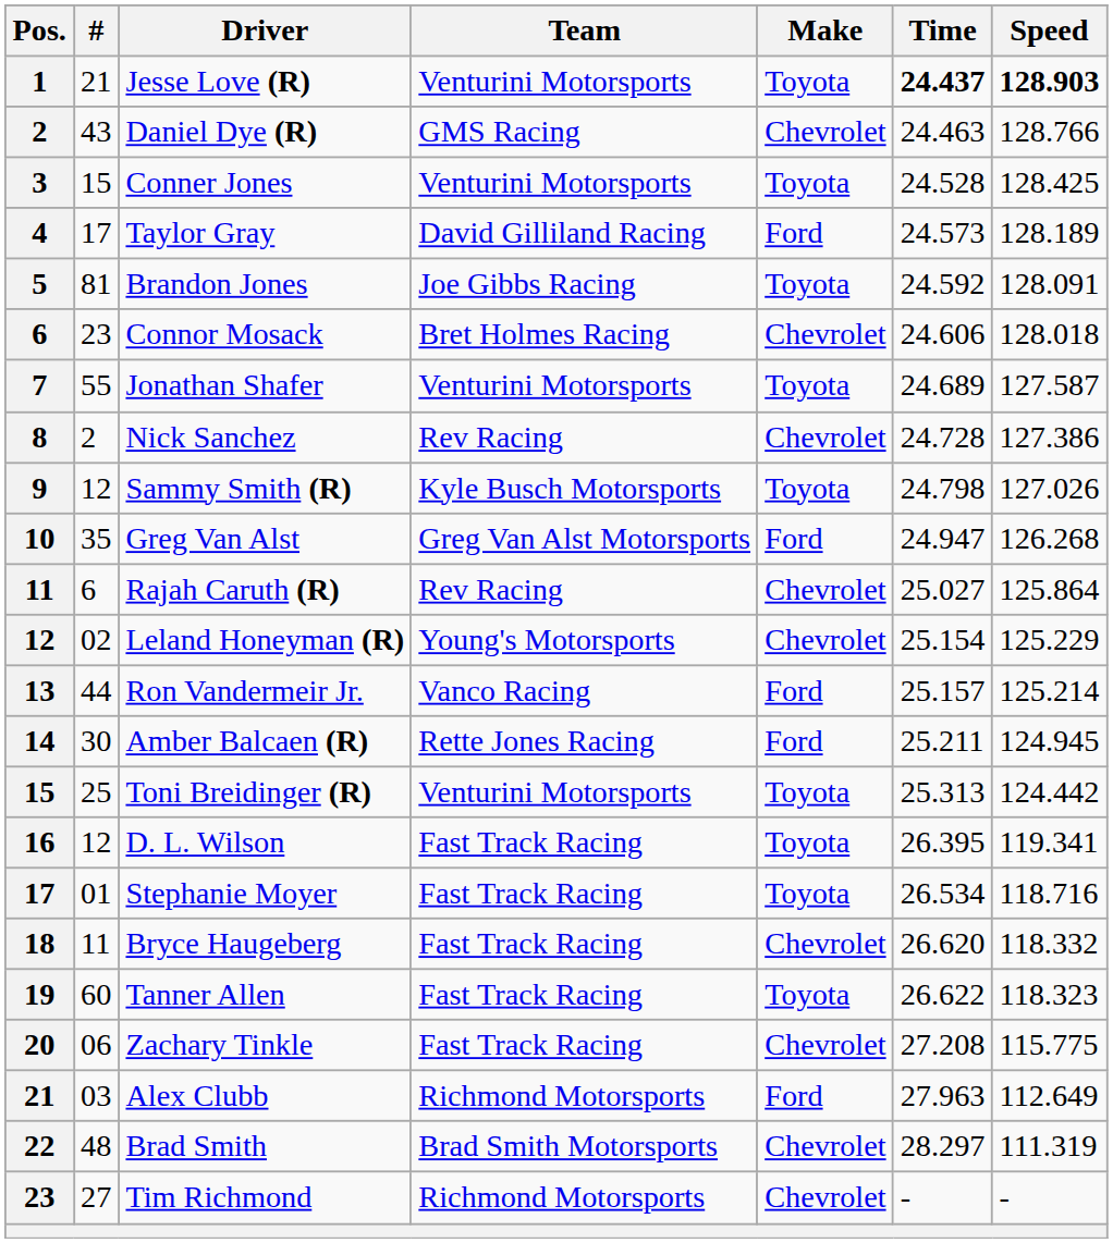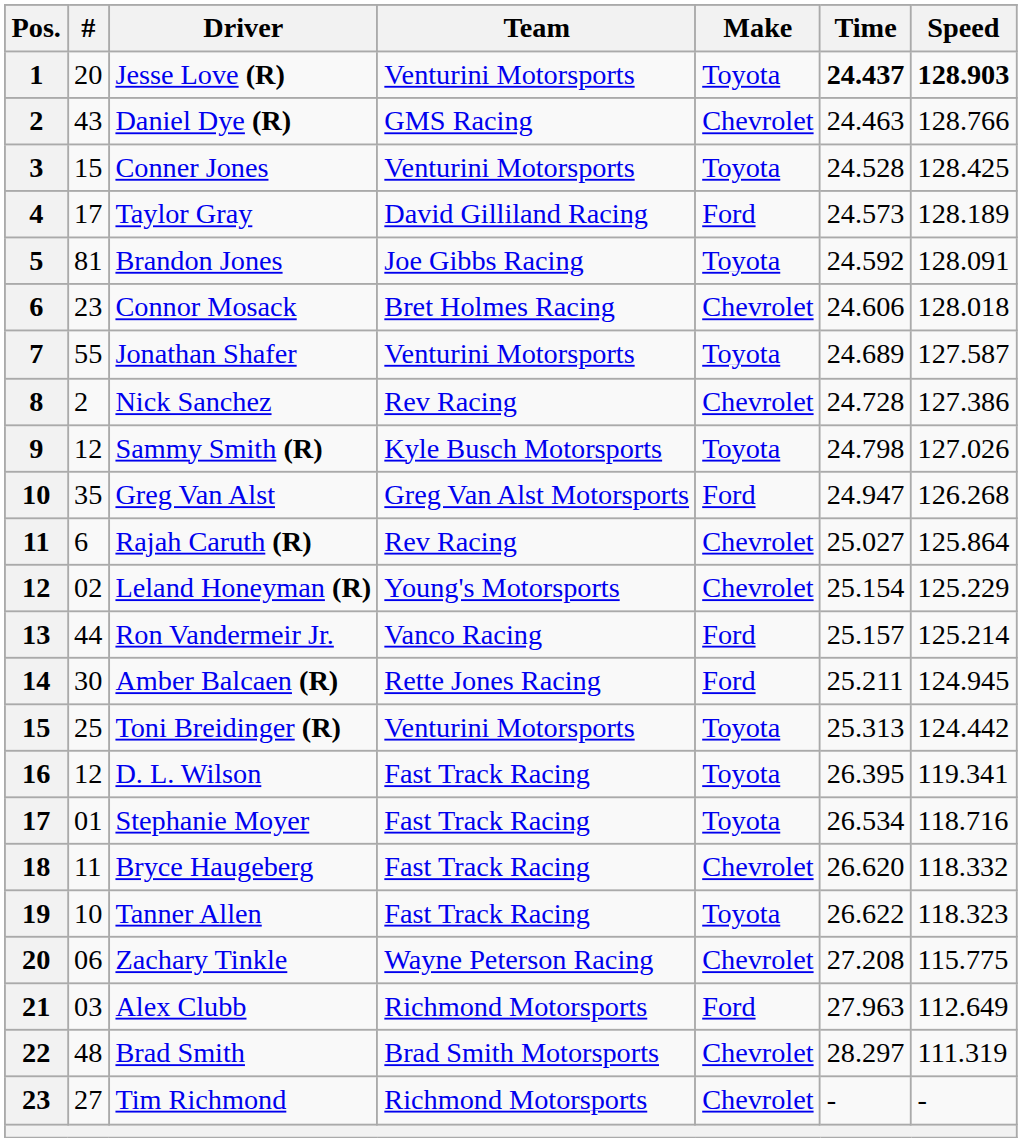Jesse Love (R) | #: 21 -> 20
Tanner Allen | #: 60 -> 10
Zachary Tinkle | Team: Fast Track Racing -> Wayne Peterson Racing
